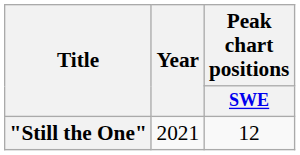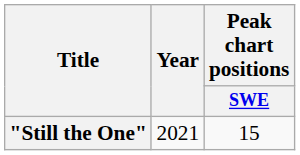"Still the One" | Peak chart positions / SWE: 12 -> 15
